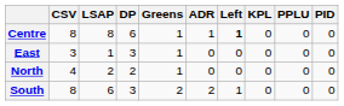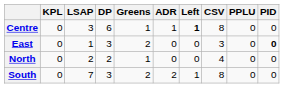columns swapped: CSV <-> KPL
Centre | LSAP: 8 -> 3
East | Greens: 1 -> 2
East | PID: normal -> bold
South | LSAP: 6 -> 7
